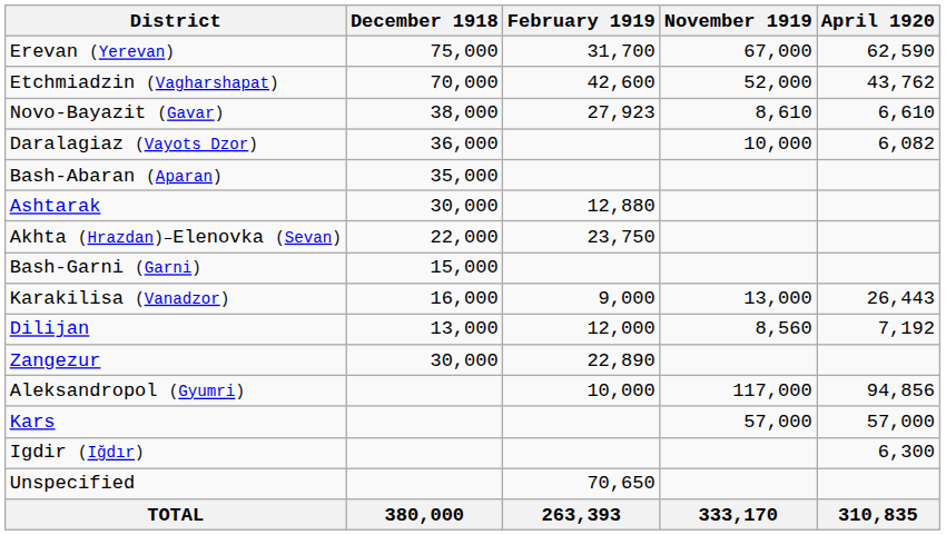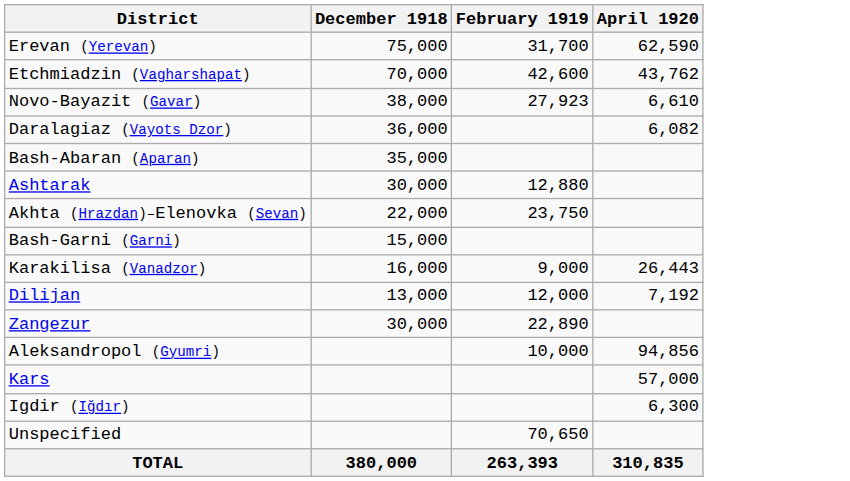- column: November 1919 | 67,000 | 52,000 | 8,610 | 10,000 | 13,000 | 8,560 | 117,000 | 57,000 | 333,170
